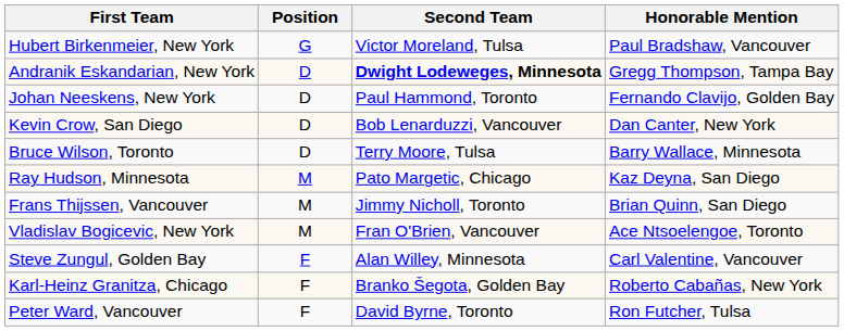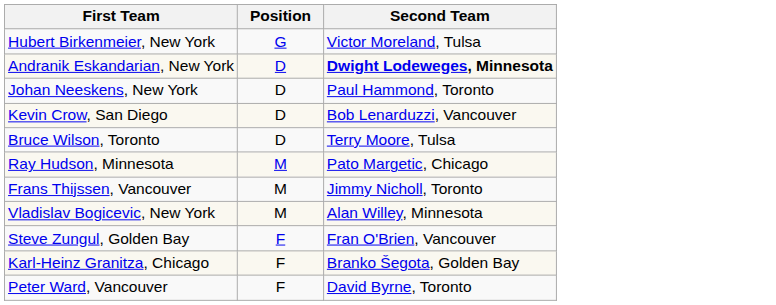- column: Honorable Mention | Paul Bradshaw, Vancouver | Gregg Thompson, Tampa Bay | Fernando Clavijo, Golden Bay | Dan Canter, New York | Barry Wallace, Minnesota | Kaz Deyna, San Diego | Brian Quinn, San Diego | Ace Ntsoelengoe, Toronto | Carl Valentine, Vancouver | Roberto Cabañas, New York | Ron Futcher, Tulsa
Vladislav Bogicevic, New York | Second Team: Fran O'Brien, Vancouver -> Alan Willey, Minnesota
Steve Zungul, Golden Bay | Second Team: Alan Willey, Minnesota -> Fran O'Brien, Vancouver
